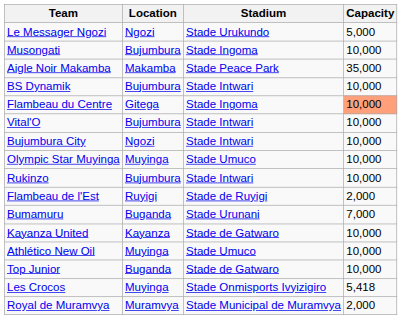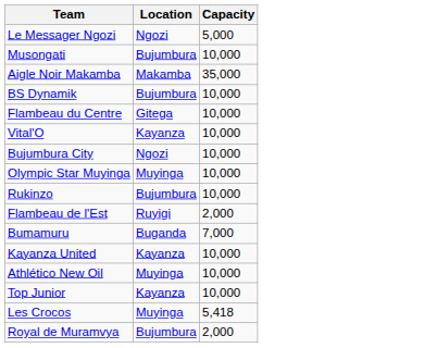- column: Stadium | Stade Urukundo | Stade Ingoma | Stade Peace Park | Stade Intwari | Stade Ingoma | Stade Intwari | Stade Intwari | Stade Umuco | Stade Intwari | Stade de Ruyigi | Stade Urunani | Stade de Gatwaro | Stade Umuco | Stade de Gatwaro | Stade Onmisports Ivyizigiro | Stade Municipal de Muramvya
Flambeau du Centre | Capacity: lightsalmon background -> no background
Vital'O | Location: Bujumbura -> Kayanza
Top Junior | Location: Buganda -> Kayanza
Royal de Muramvya | Location: Muramvya -> Bujumbura
